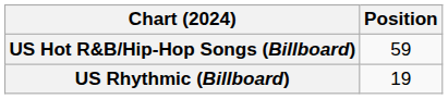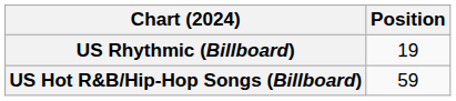rows swapped: US Hot R&B/Hip-Hop Songs (Billboard) <-> US Rhythmic (Billboard)
